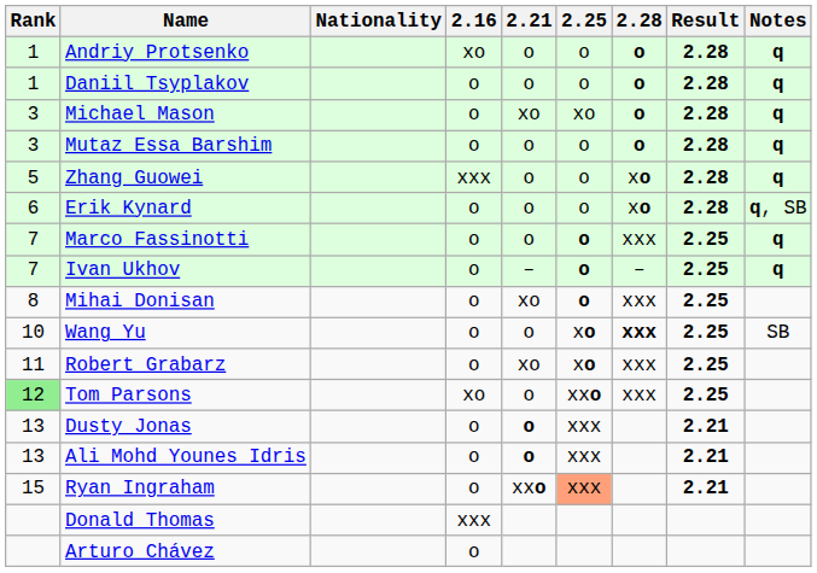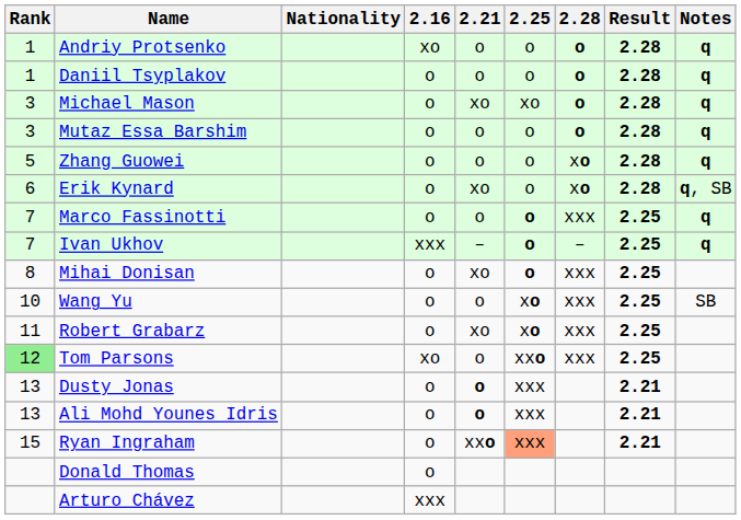Zhang Guowei | 2.16: xxx -> o
Erik Kynard | 2.21: o -> xo
Ivan Ukhov | 2.16: o -> xxx
Wang Yu | 2.28: bold -> normal
Donald Thomas | 2.16: xxx -> o
Arturo Chávez | 2.16: o -> xxx
